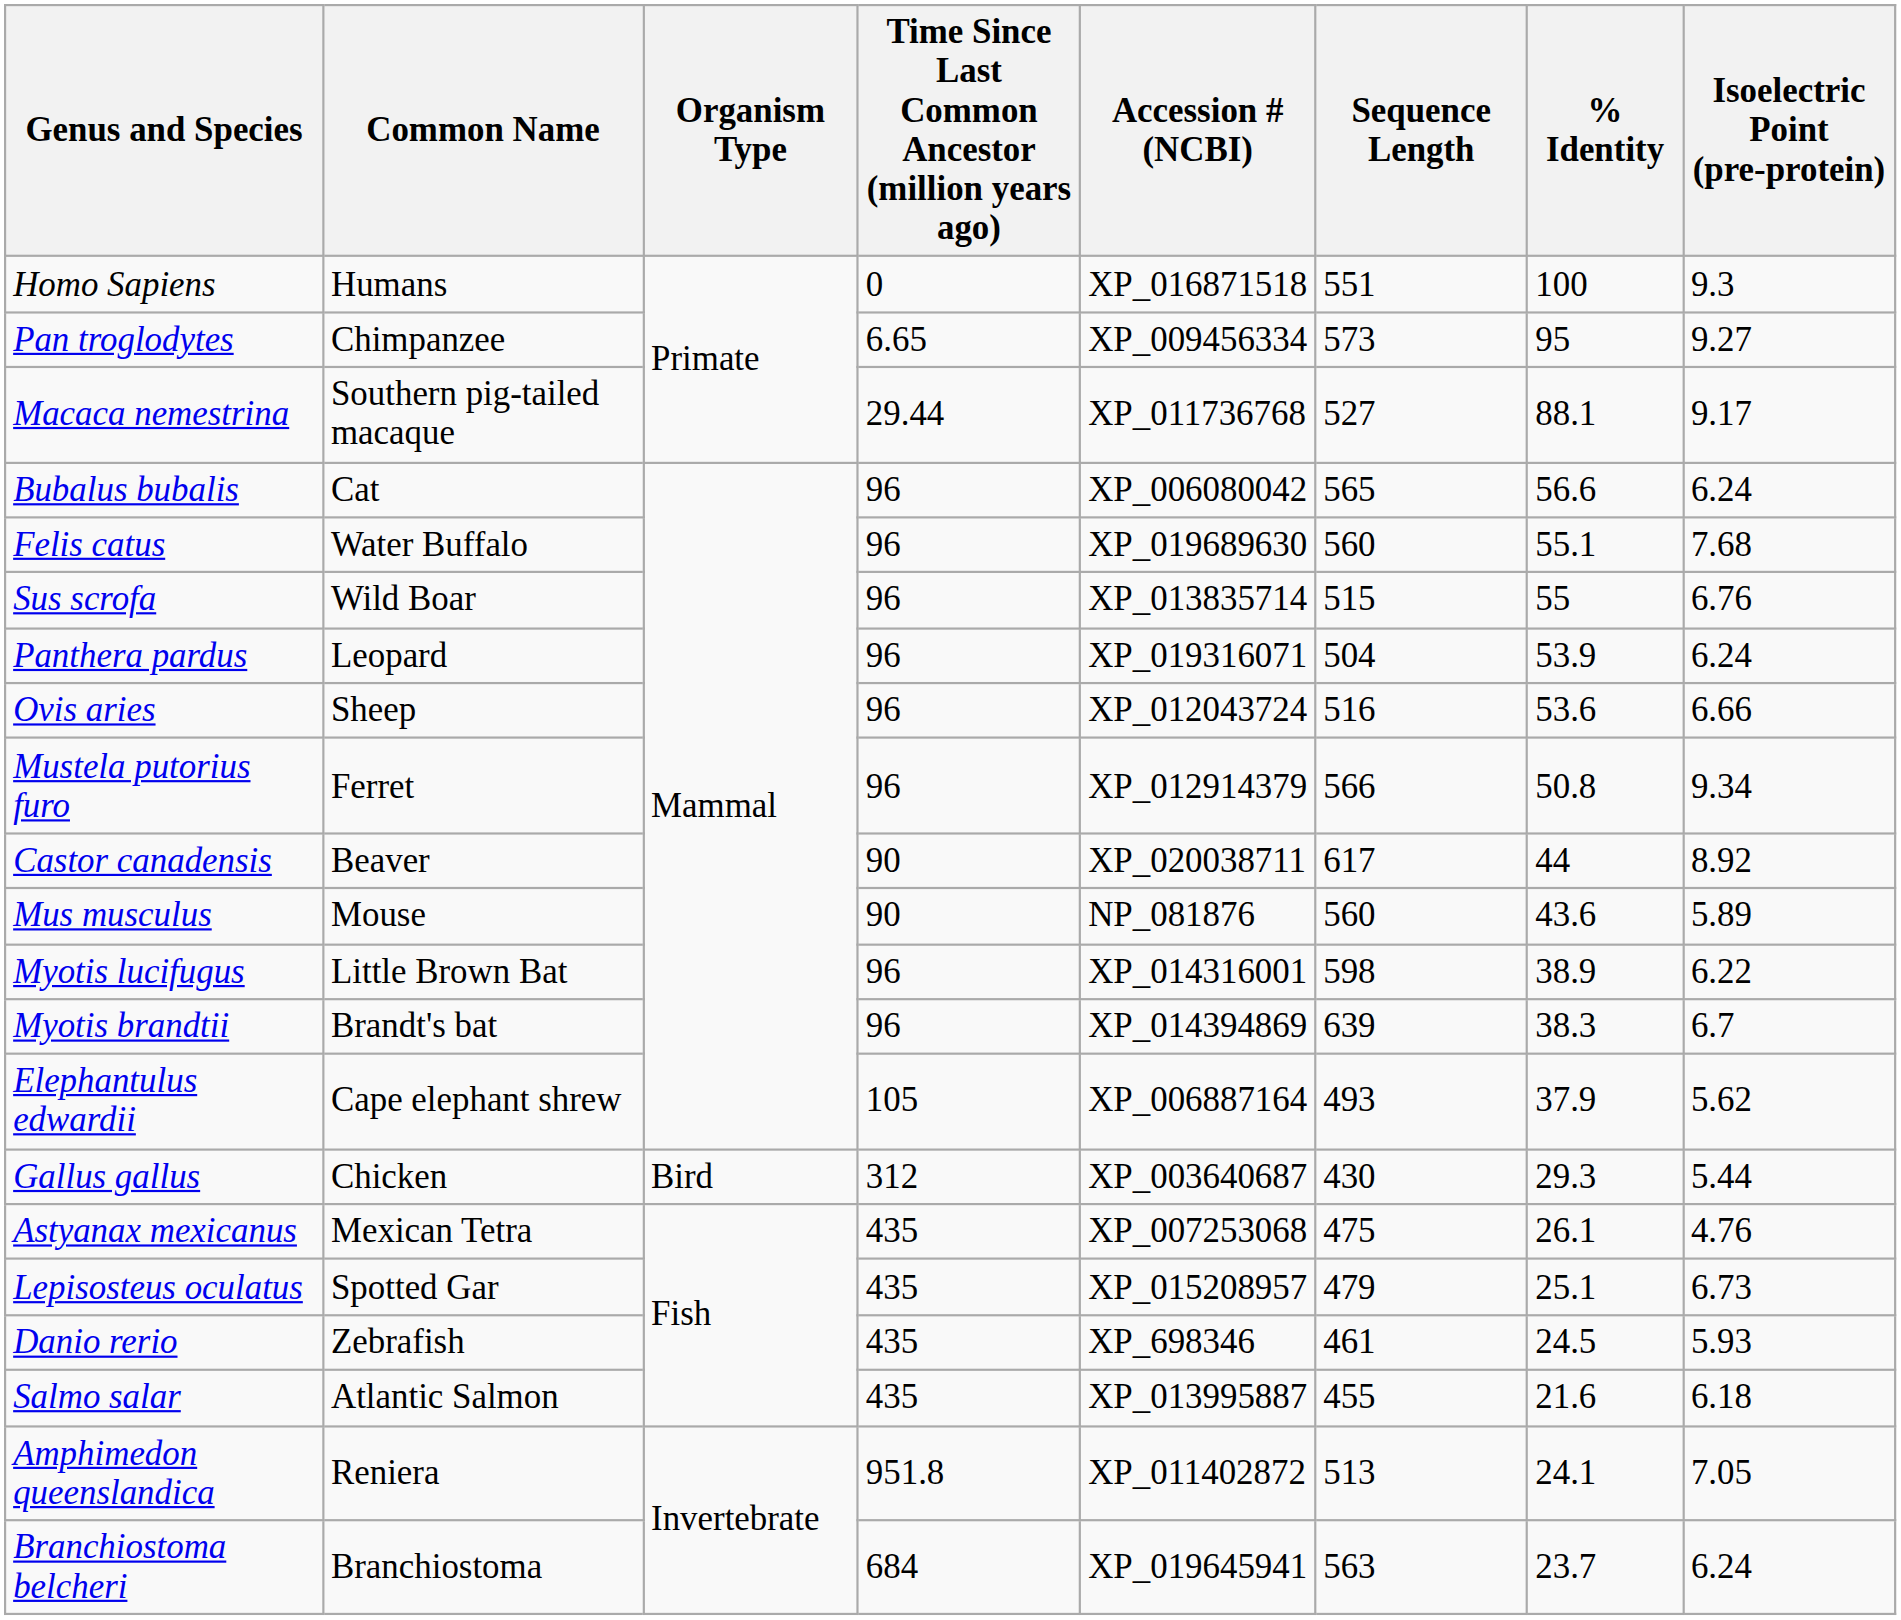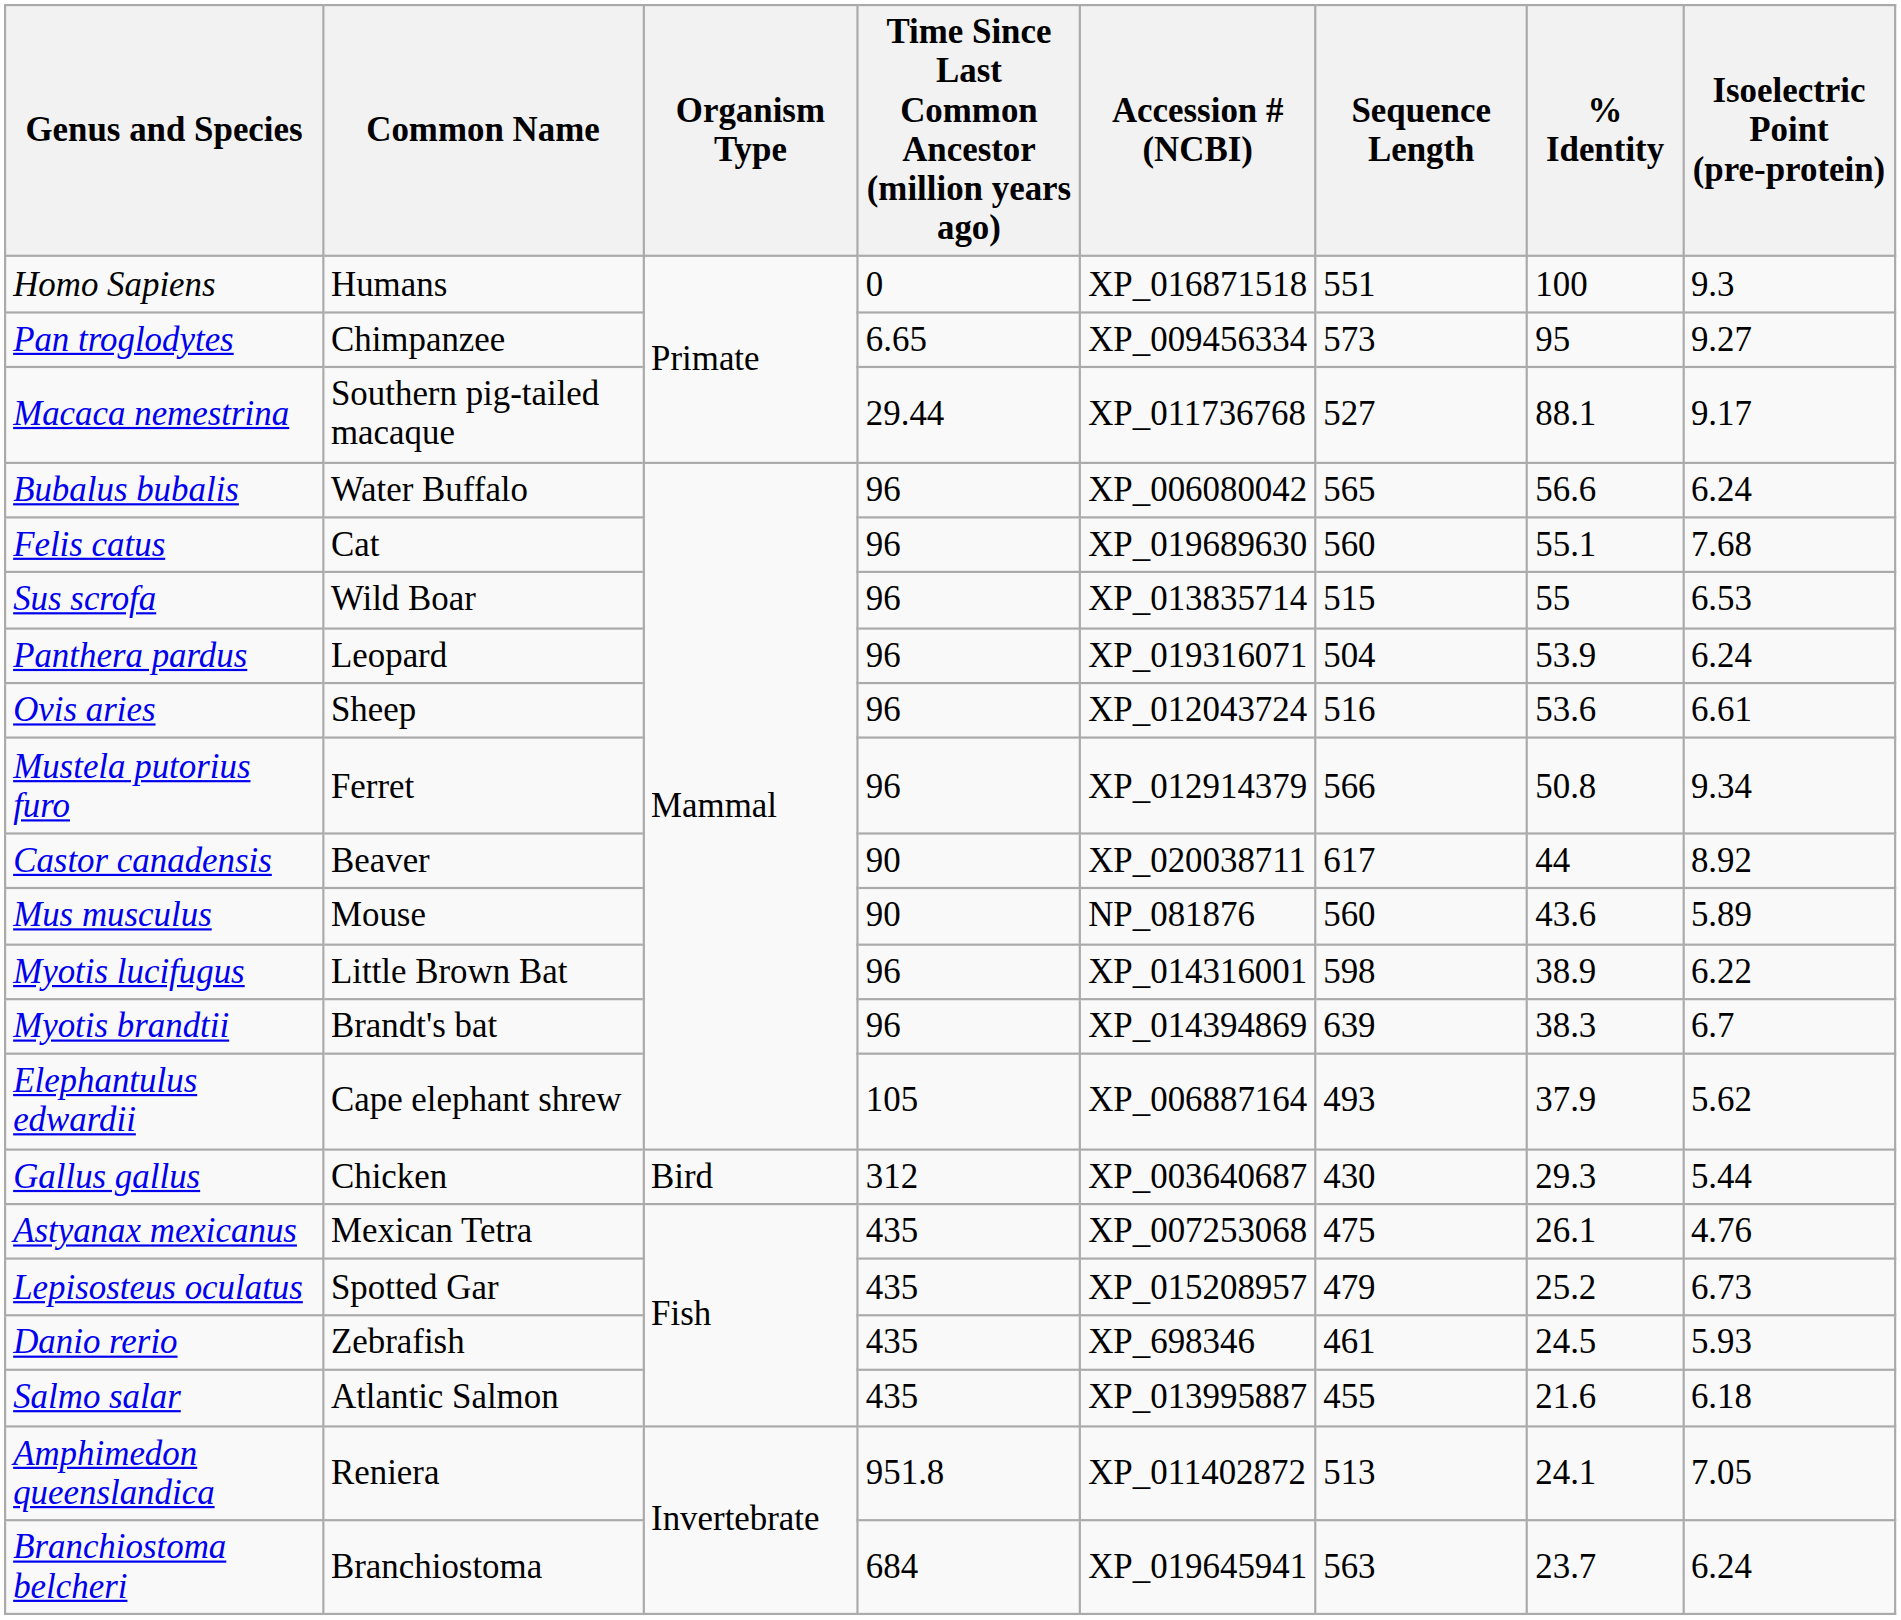Bubalus bubalis | Common Name: Cat -> Water Buffalo
Felis catus | Common Name: Water Buffalo -> Cat
Sus scrofa | Isoelectric Point (pre-protein): 6.76 -> 6.53
Ovis aries | Isoelectric Point (pre-protein): 6.66 -> 6.61
Lepisosteus oculatus | % Identity: 25.1 -> 25.2
